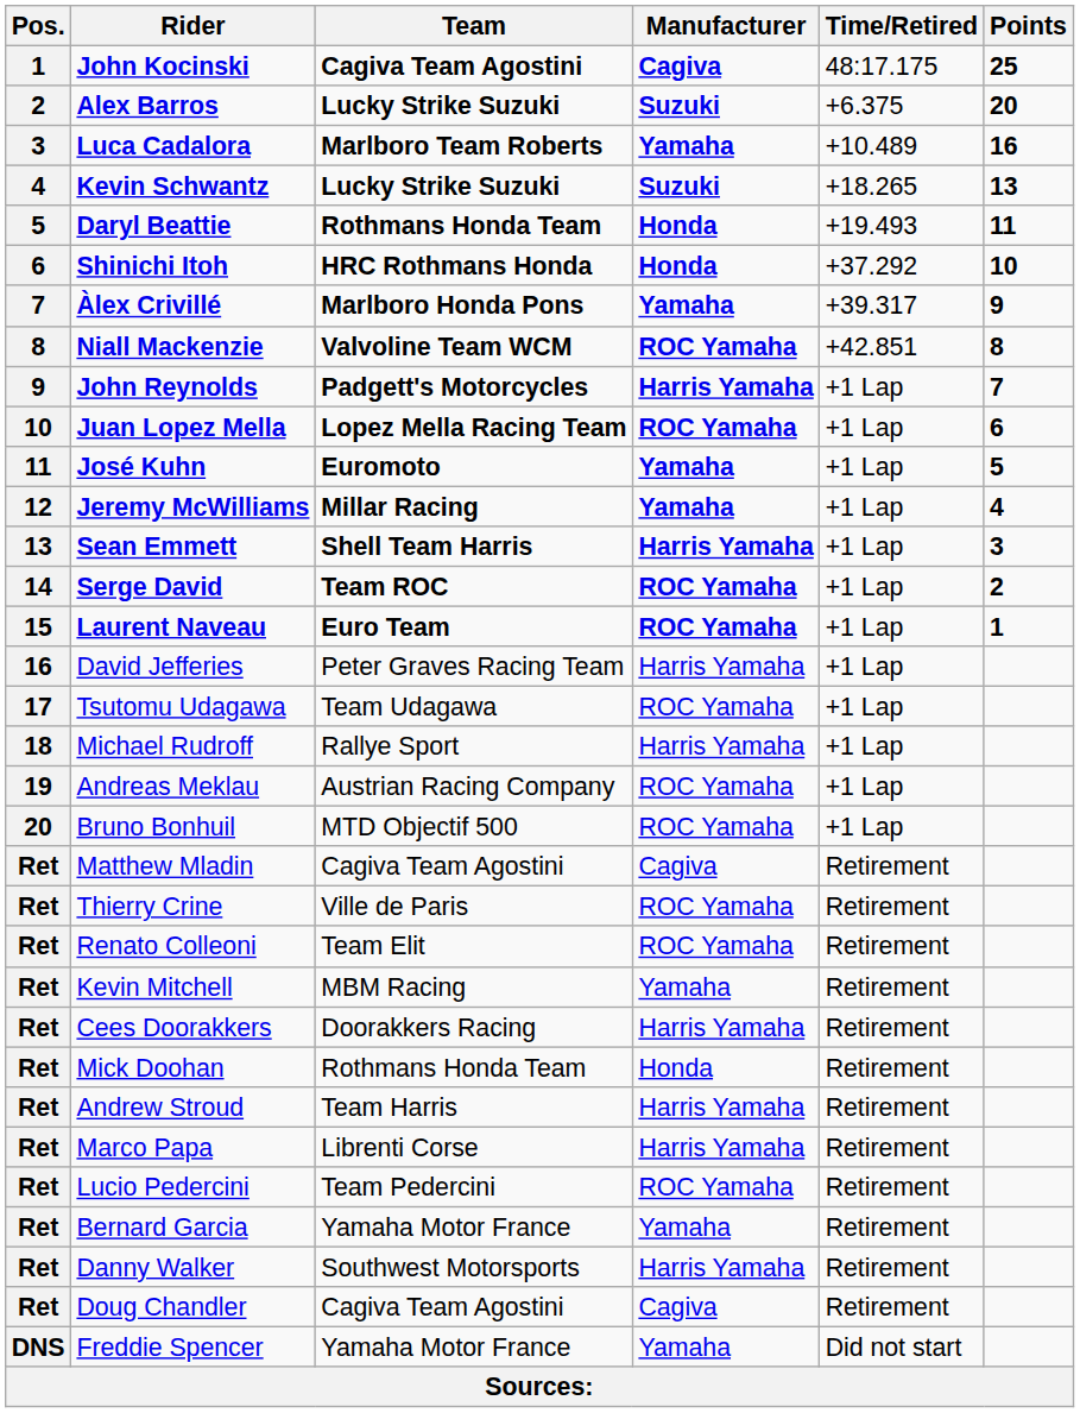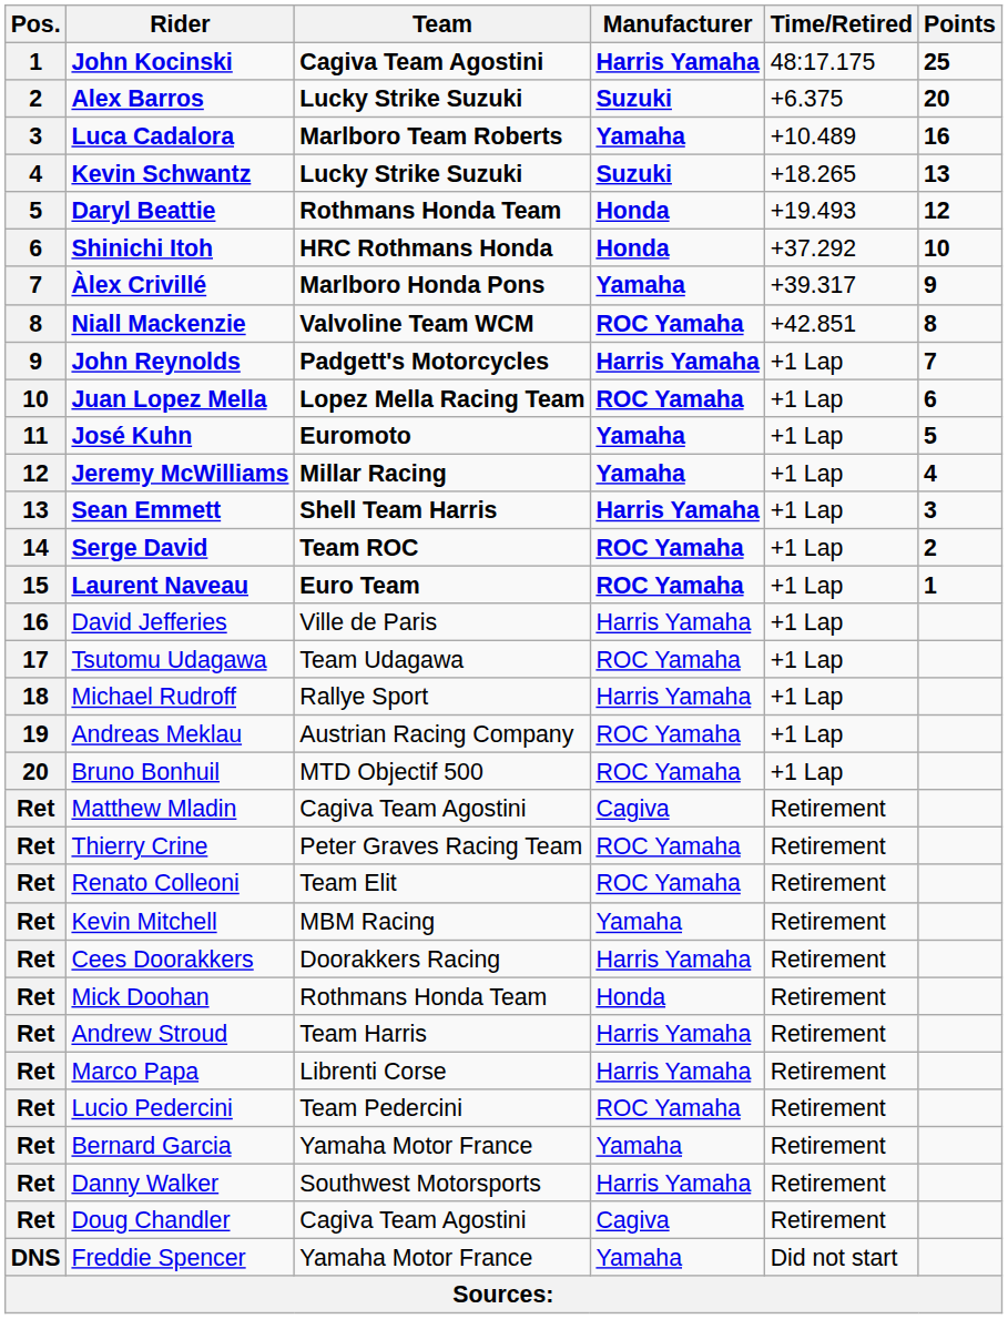John Kocinski | Manufacturer: Cagiva -> Harris Yamaha
Daryl Beattie | Points: 11 -> 12
David Jefferies | Team: Peter Graves Racing Team -> Ville de Paris
Thierry Crine | Team: Ville de Paris -> Peter Graves Racing Team
